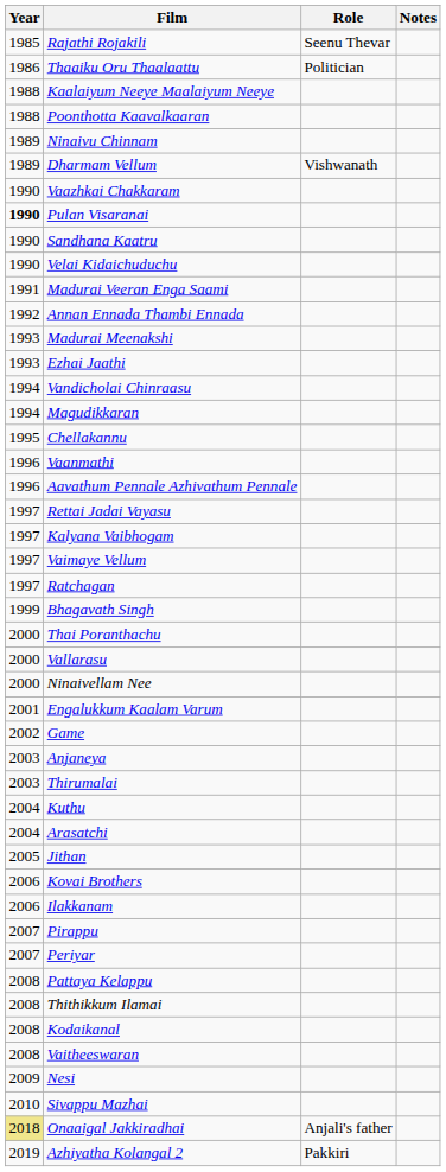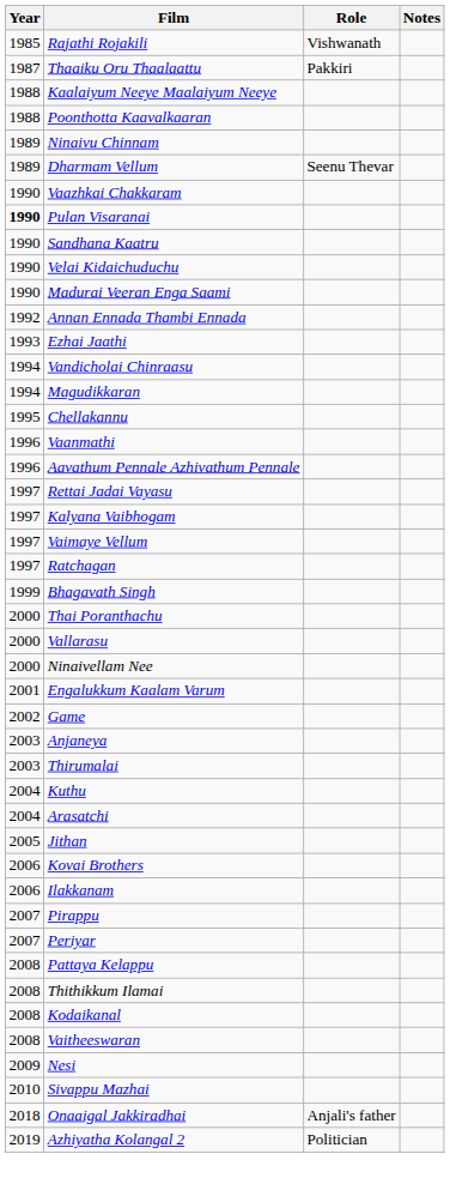Rajathi Rojakili | Role: Seenu Thevar -> Vishwanath
Thaaiku Oru Thaalaattu | Year: 1986 -> 1987
Thaaiku Oru Thaalaattu | Role: Politician -> Pakkiri
Dharmam Vellum | Role: Vishwanath -> Seenu Thevar
Madurai Veeran Enga Saami | Year: 1991 -> 1990
- row: 1993 | Madurai Meenakshi
Onaaigal Jakkiradhai | Year: khaki background -> no background
Azhiyatha Kolangal 2 | Role: Pakkiri -> Politician
